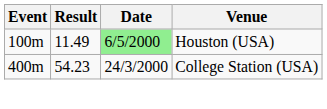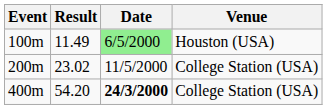+ row: 200m | 23.02 | 11/5/2000 | College Station (USA)
400m | Result: 54.23 -> 54.20
400m | Date: normal -> bold
